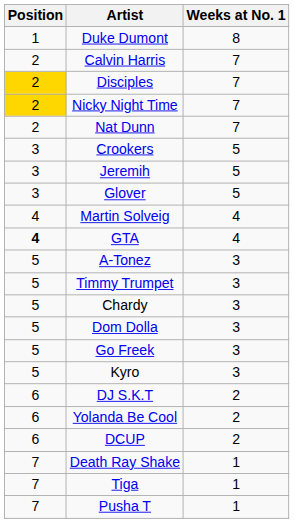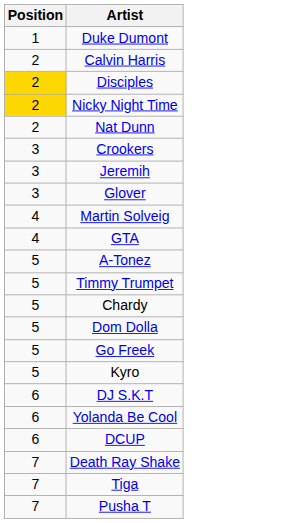- column: Weeks at No. 1 | 8 | 7 | 7 | 7 | 7 | 5 | 5 | 5 | 4 | 4 | 3 | 3 | 3 | 3 | 3 | 3 | 2 | 2 | 2 | 1 | 1 | 1
GTA | Position: bold -> normal
